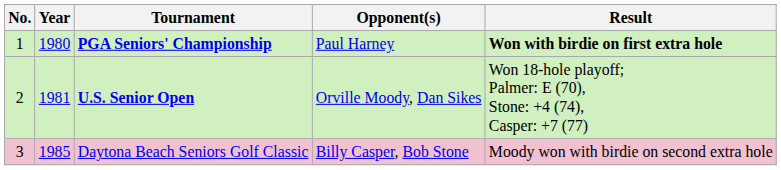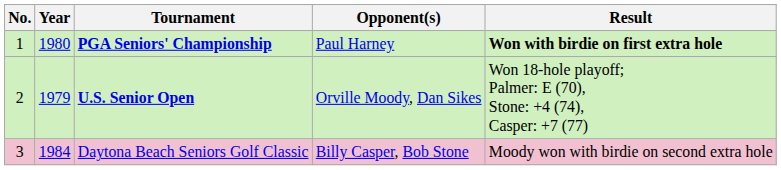U.S. Senior Open | Year: 1981 -> 1979
Daytona Beach Seniors Golf Classic | Year: 1985 -> 1984
